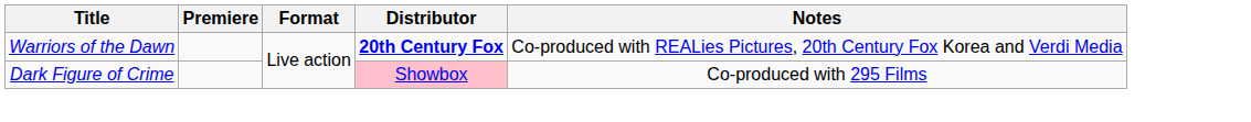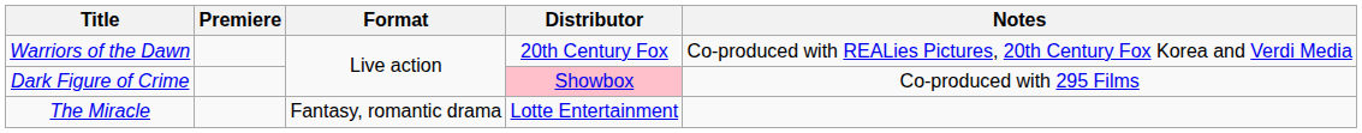Warriors of the Dawn | Distributor: bold -> normal
+ row: The Miracle | Fantasy, romantic drama | Lotte Entertainment
